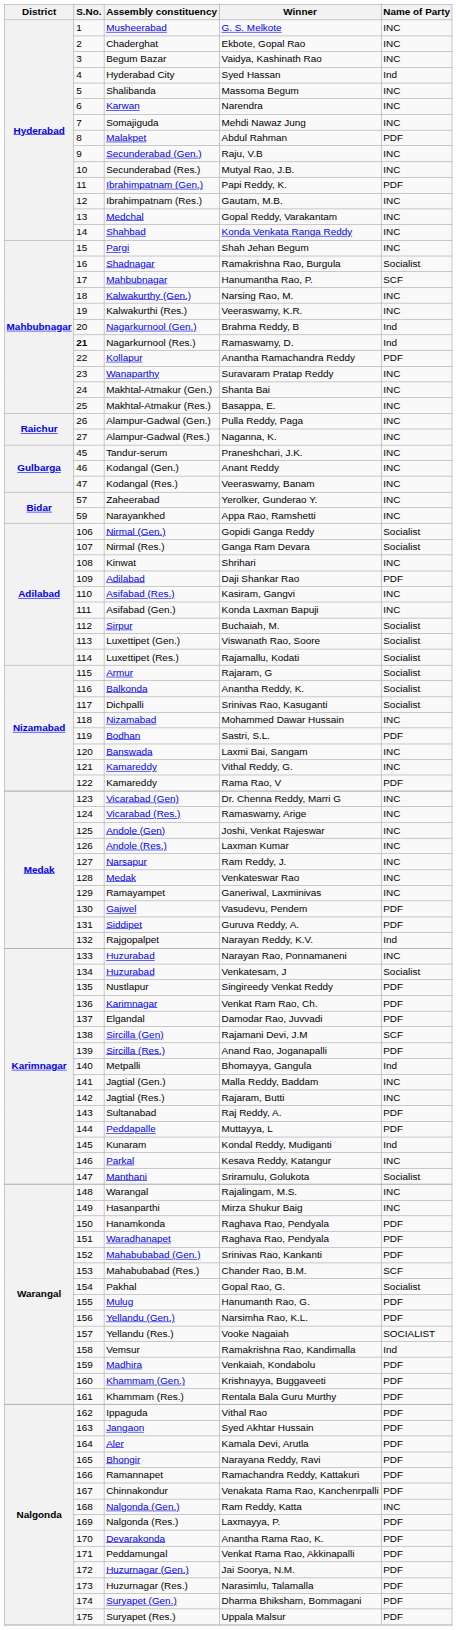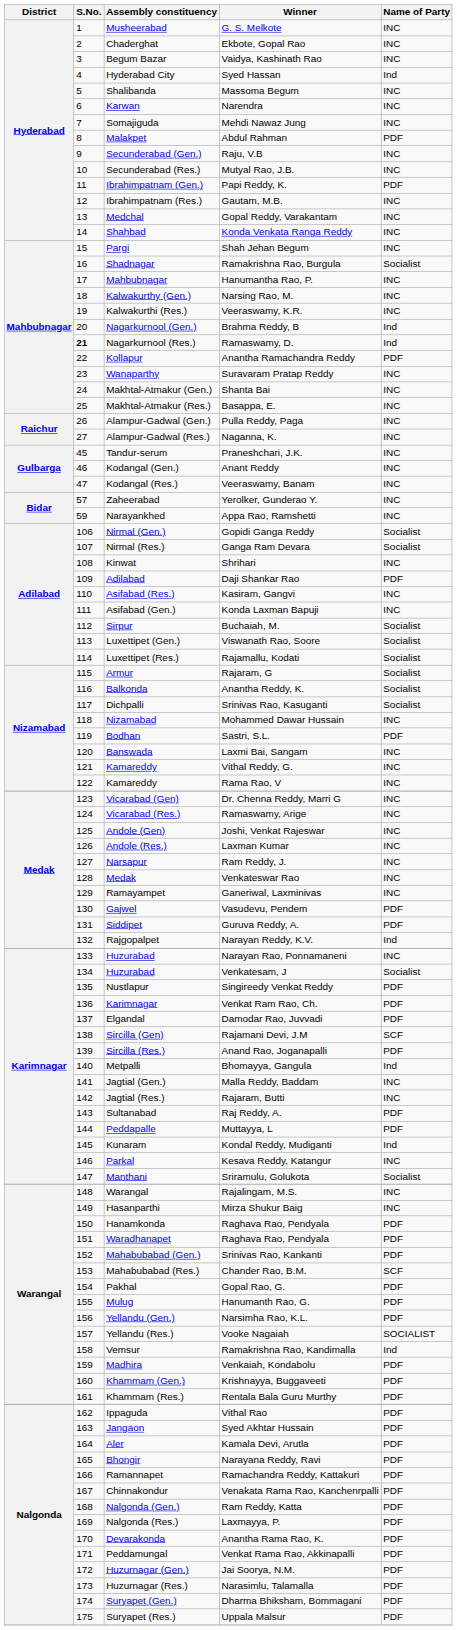Hanumantha Rao, P. | Name of Party: SCF -> INC
Rama Rao, V | Name of Party: PDF -> INC
Gopal Rao, G. | Name of Party: Socialist -> PDF
Ram Reddy, Katta | Name of Party: INC -> PDF
